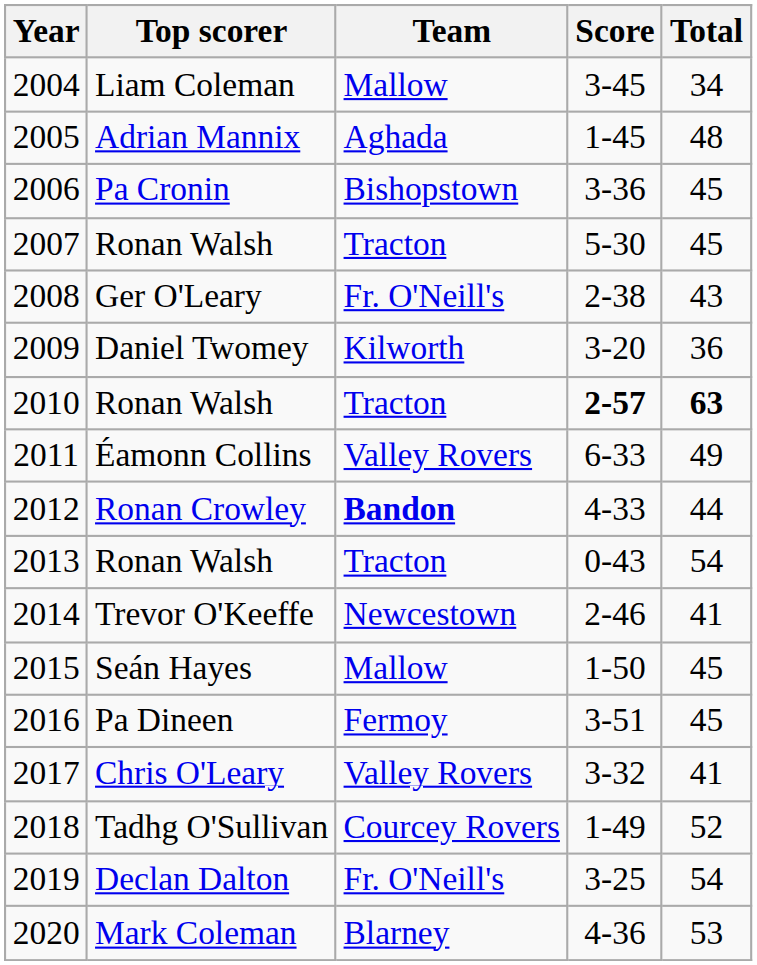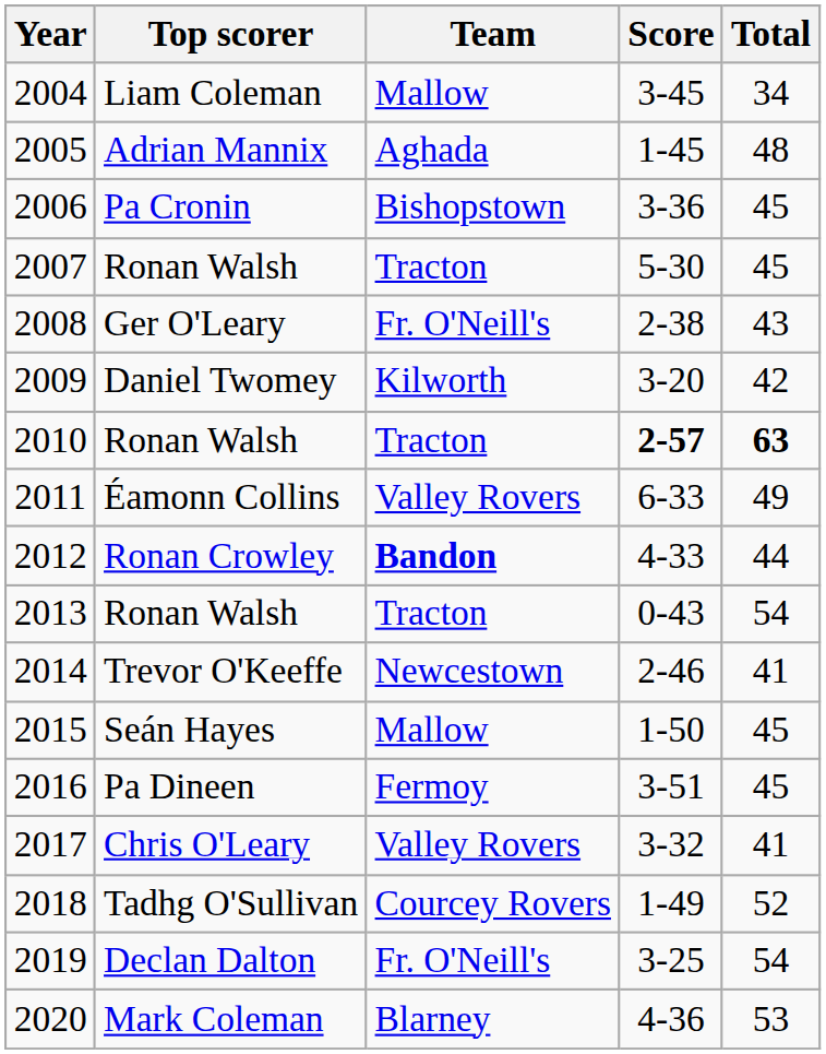2009 | Total: 36 -> 42
